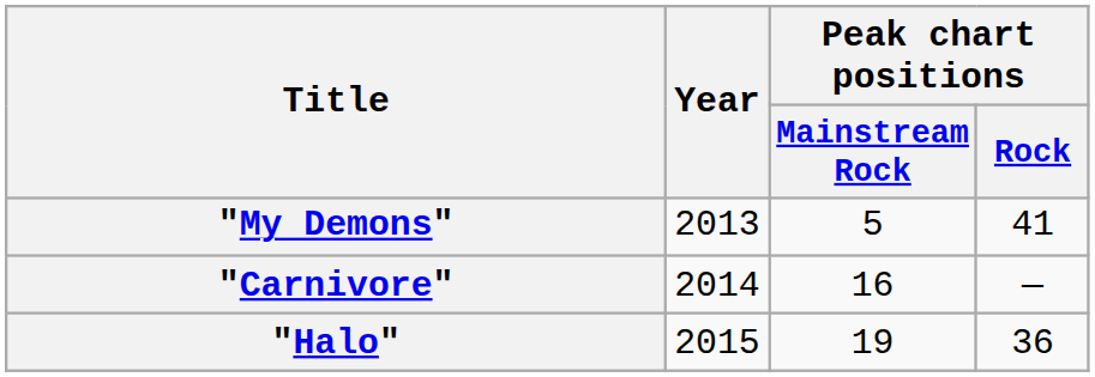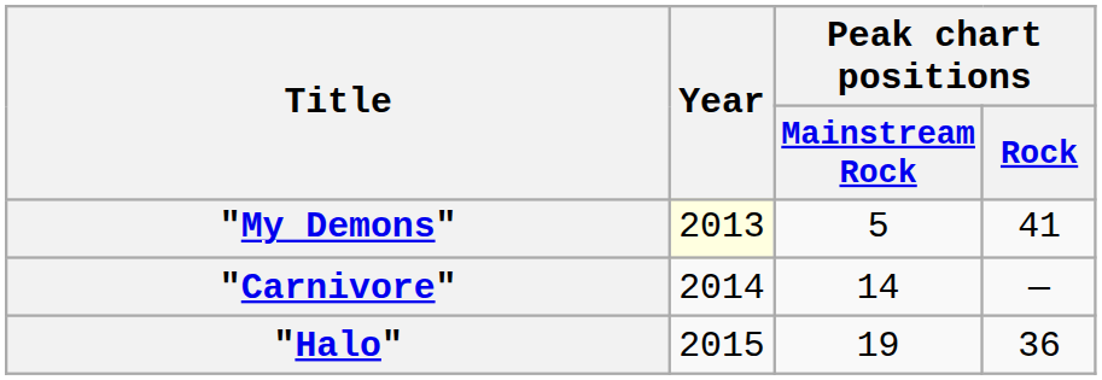"My Demons" | Year: no background -> lightyellow background
"Carnivore" | Peak chart positions / Mainstream Rock: 16 -> 14
